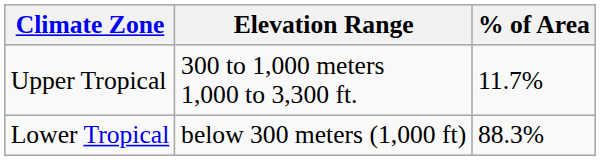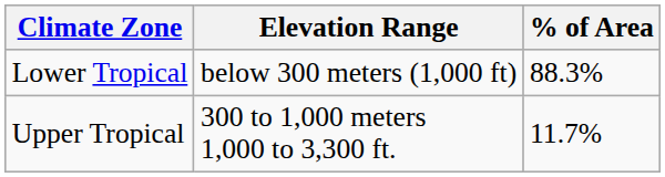rows swapped: Lower Tropical <-> Upper Tropical
